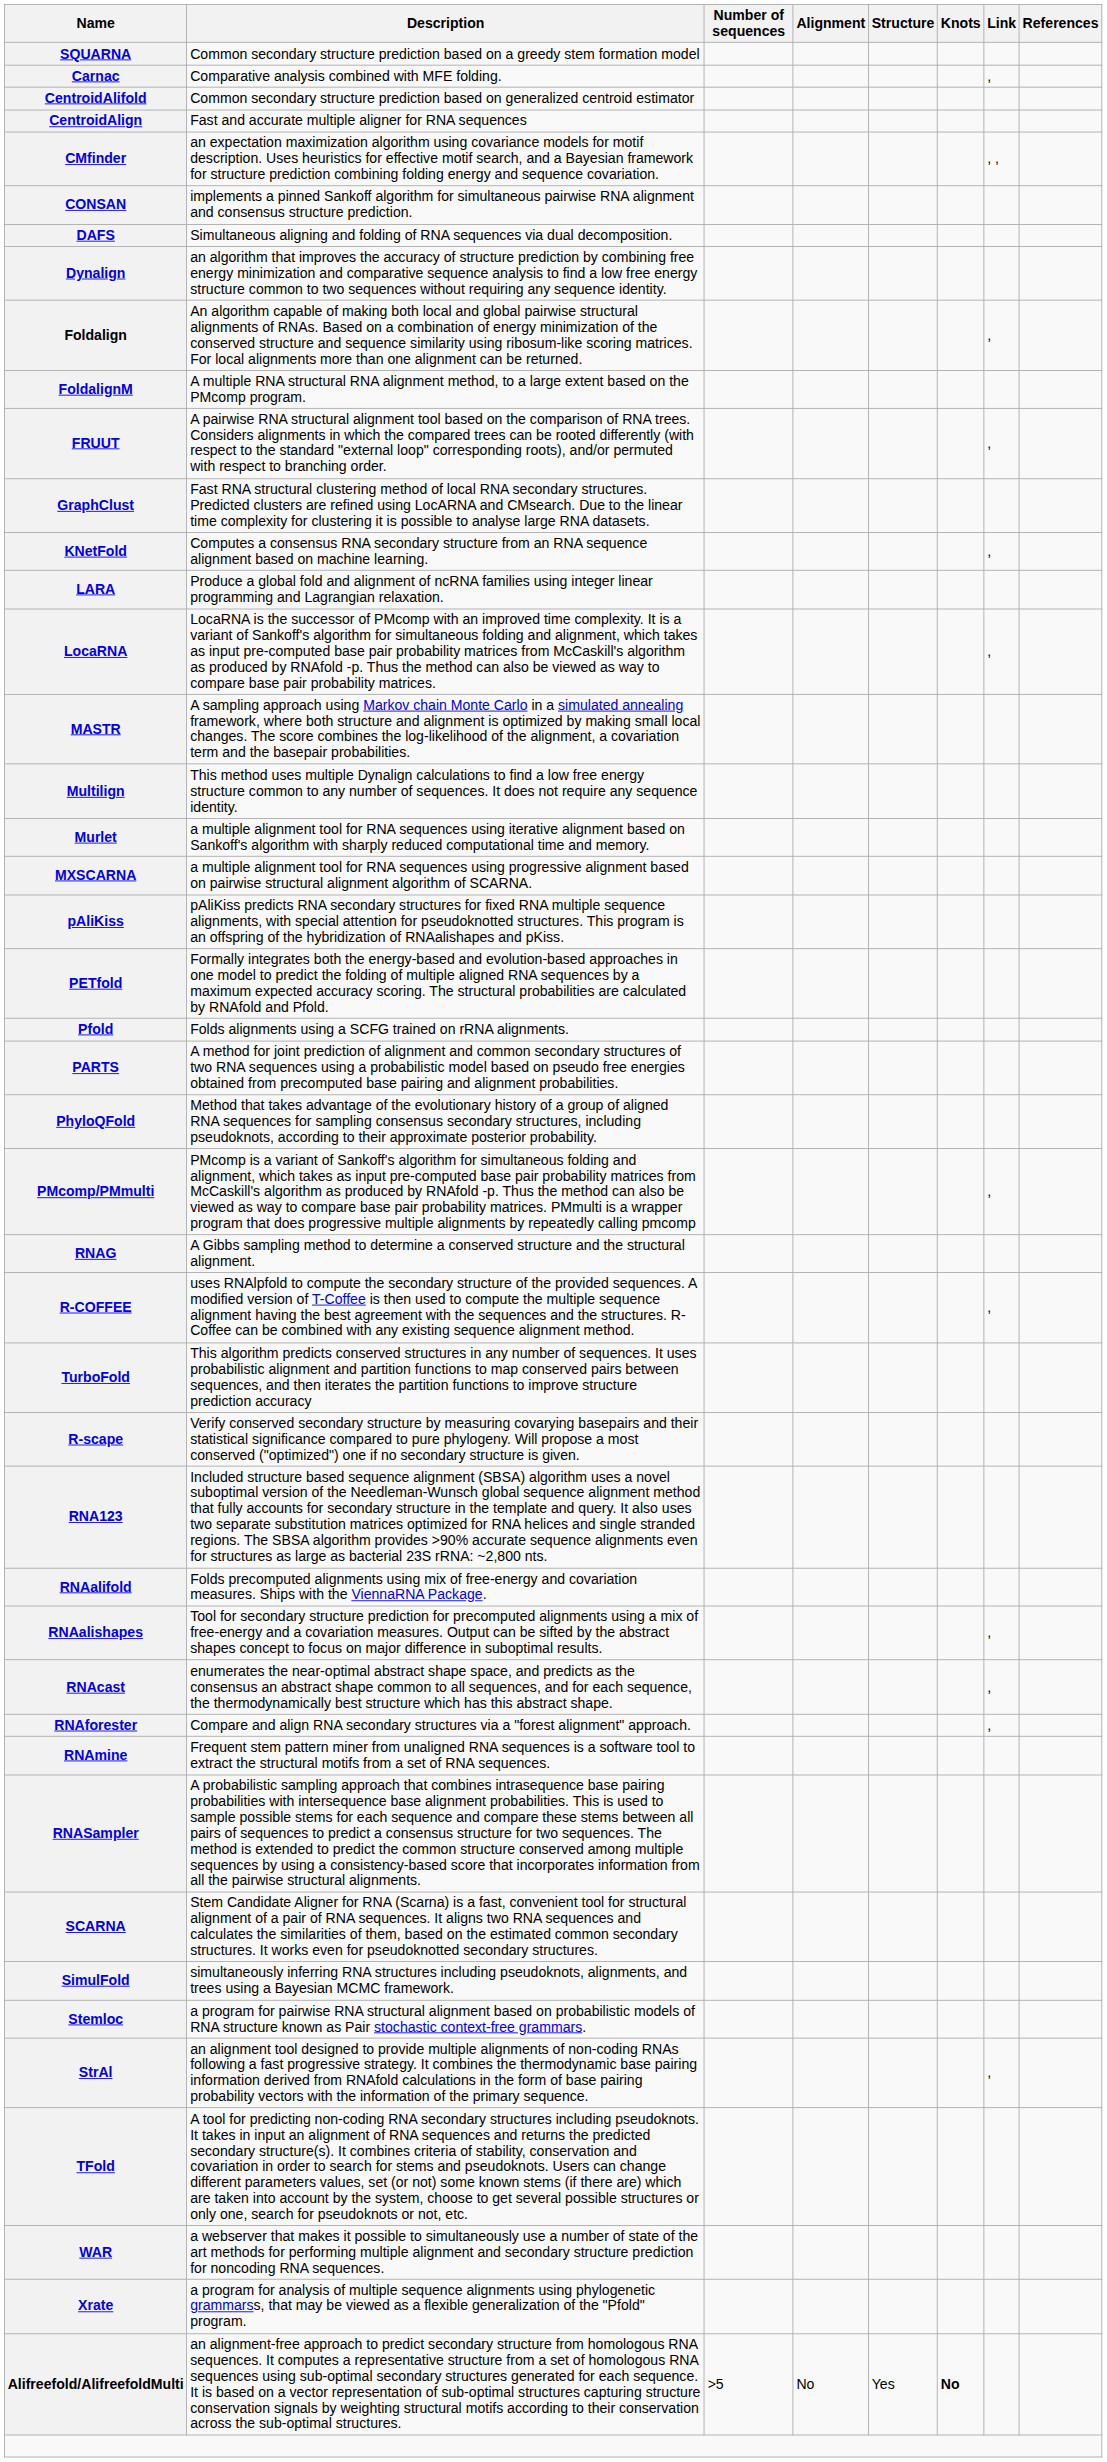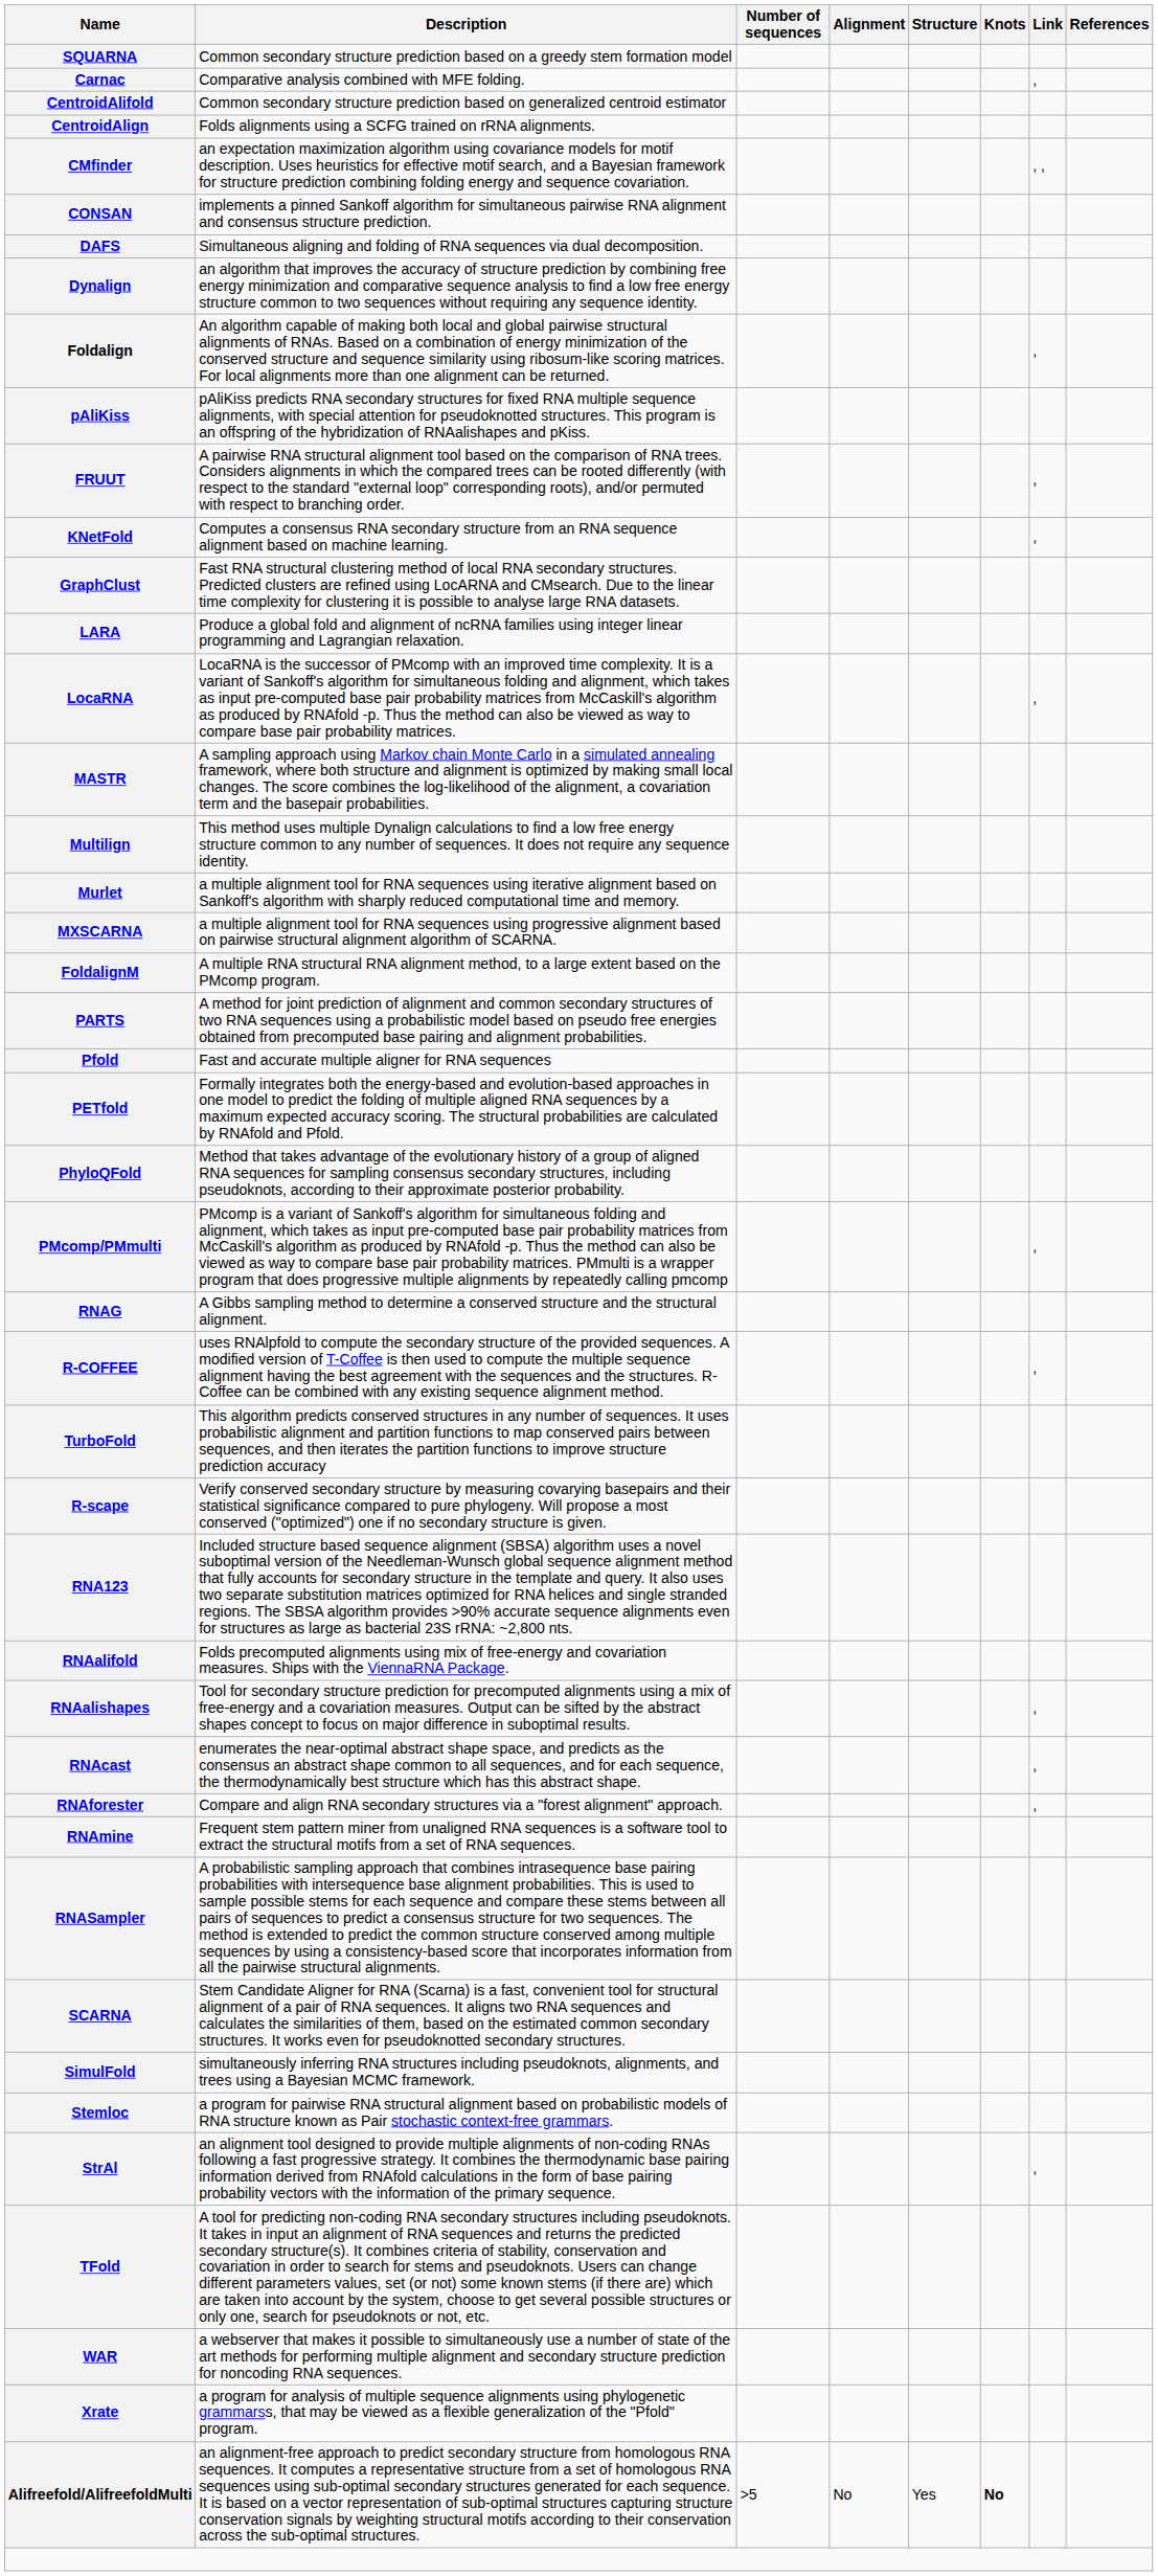CentroidAlign | Description: Fast and accurate multiple aligner for RNA sequences -> Folds alignments using a SCFG trained on rRNA alignments.
rows swapped: FoldalignM <-> pAliKiss
rows swapped: GraphClust <-> KNetFold
rows swapped: PARTS <-> PETfold
Pfold | Description: Folds alignments using a SCFG trained on rRNA alignments. -> Fast and accurate multiple aligner for RNA sequences
